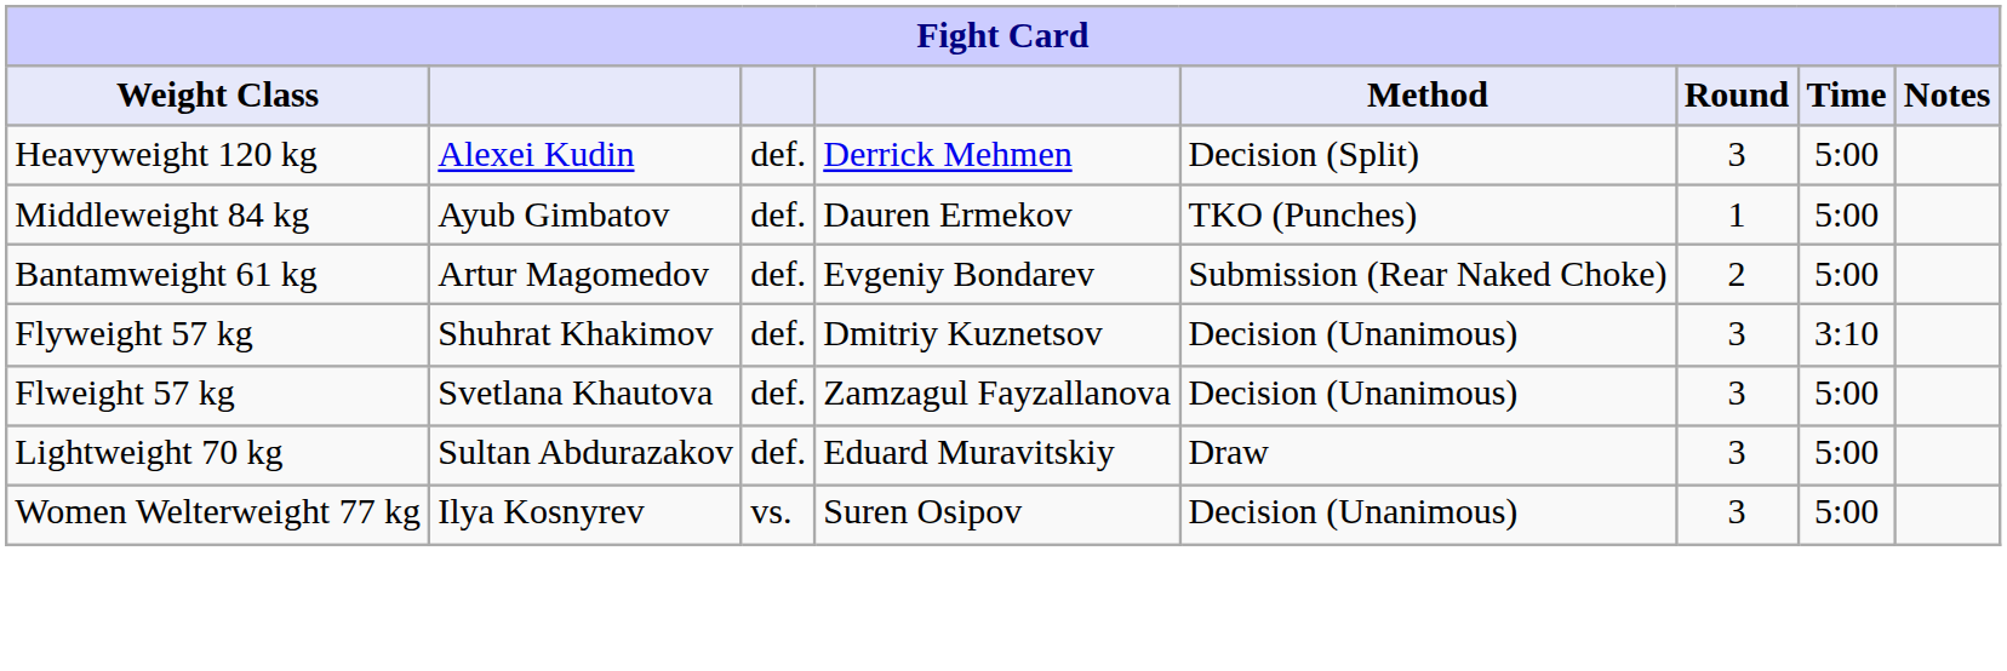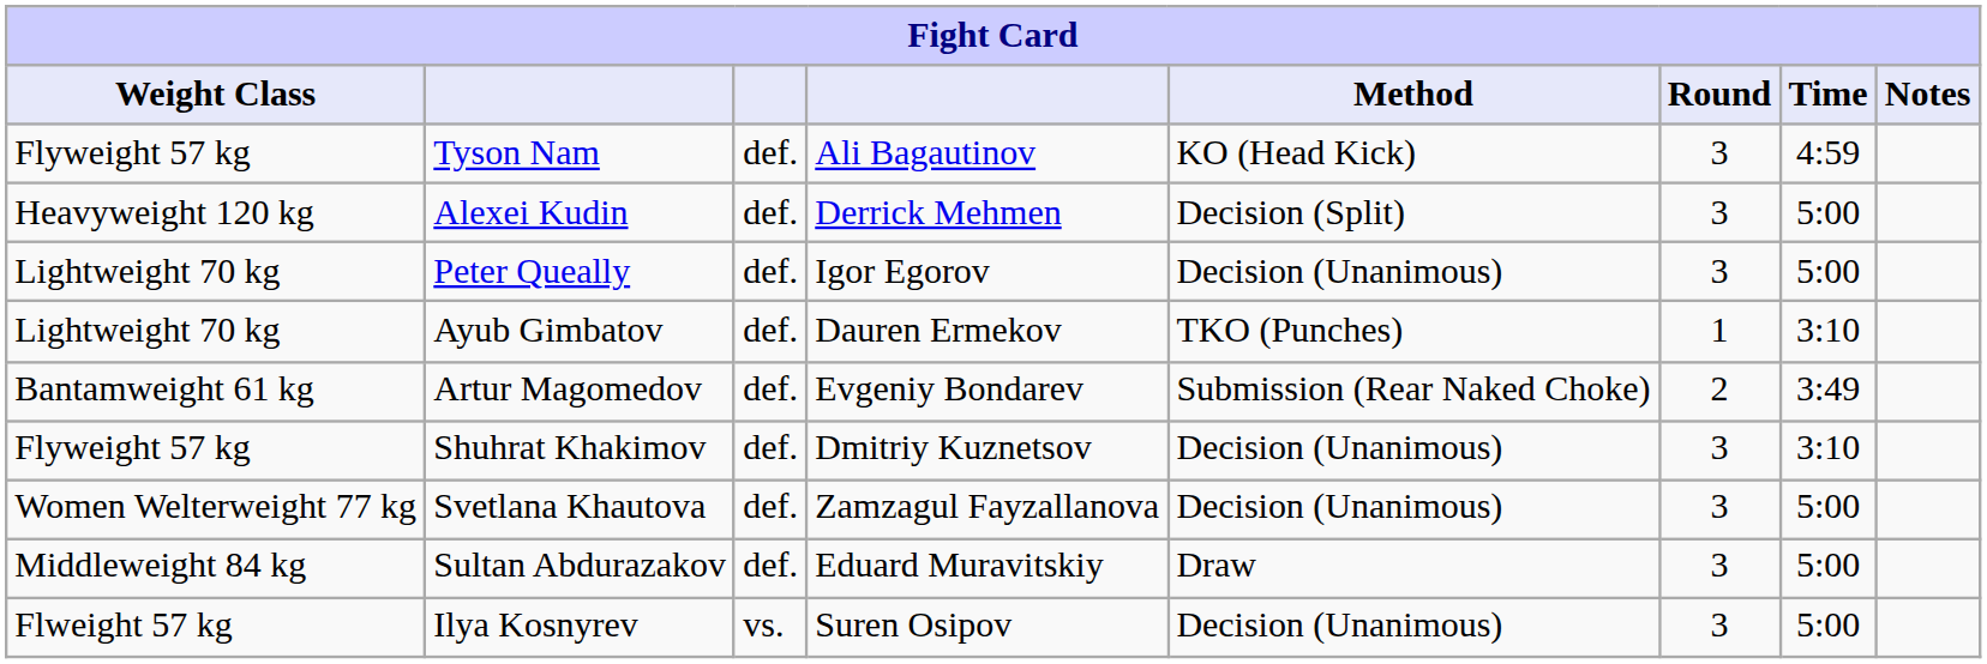+ row: Flyweight 57 kg | Tyson Nam | def. | Ali Bagautinov | KO (Head Kick) | 3 | 4:59
+ row: Lightweight 70 kg | Peter Queally | def. | Igor Egorov | Decision (Unanimous) | 3 | 5:00
Ayub Gimbatov | Weight Class: Middleweight 84 kg -> Lightweight 70 kg
Ayub Gimbatov | Time: 5:00 -> 3:10
Artur Magomedov | Time: 5:00 -> 3:49
Svetlana Khautova | Weight Class: Flweight 57 kg -> Women Welterweight 77 kg
Sultan Abdurazakov | Weight Class: Lightweight 70 kg -> Middleweight 84 kg
Ilya Kosnyrev | Weight Class: Women Welterweight 77 kg -> Flweight 57 kg
